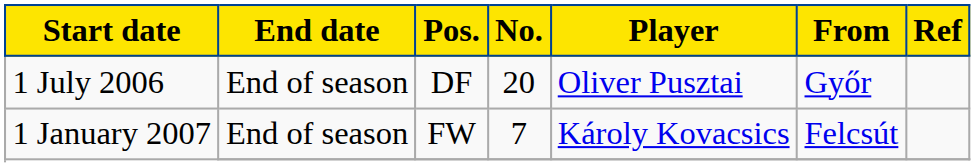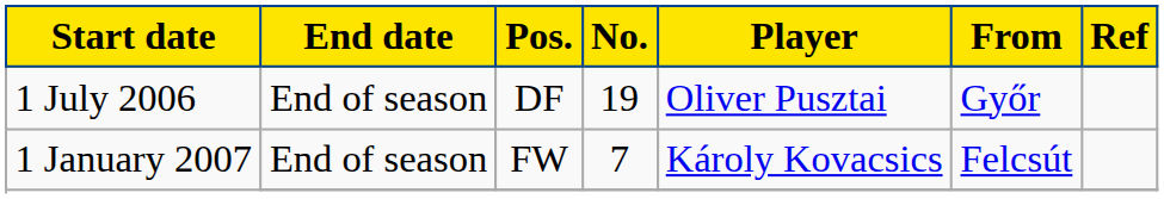1 July 2006 | No.: 20 -> 19
